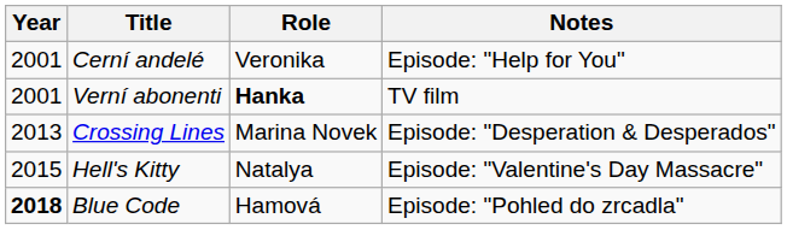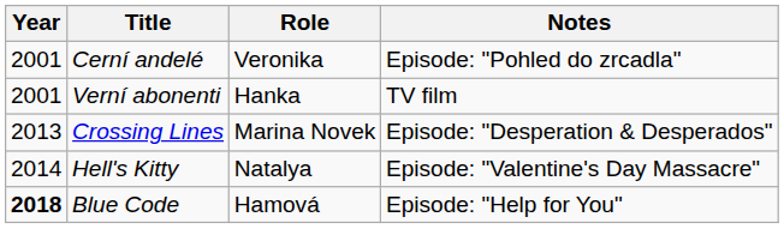Cerní andelé | Notes: Episode: "Help for You" -> Episode: "Pohled do zrcadla"
Verní abonenti | Role: bold -> normal
Hell's Kitty | Year: 2015 -> 2014
Blue Code | Notes: Episode: "Pohled do zrcadla" -> Episode: "Help for You"
